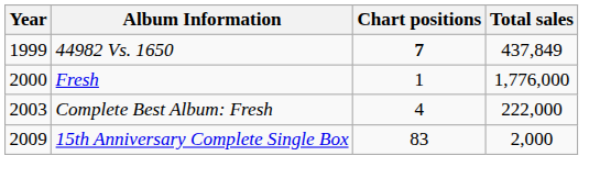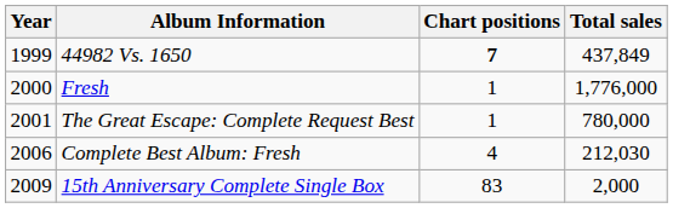+ row: 2001 | The Great Escape: Complete Request Best | 1 | 780,000
Complete Best Album: Fresh | Year: 2003 -> 2006
Complete Best Album: Fresh | Total sales: 222,000 -> 212,030
